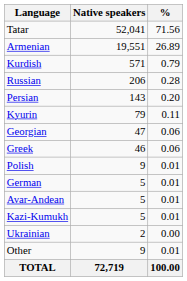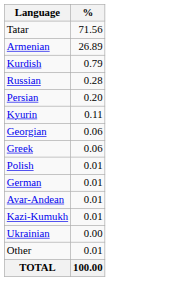- column: Native speakers | 52,041 | 19,551 | 571 | 206 | 143 | 79 | 47 | 46 | 9 | 5 | 5 | 5 | 2 | 9 | 72,719
